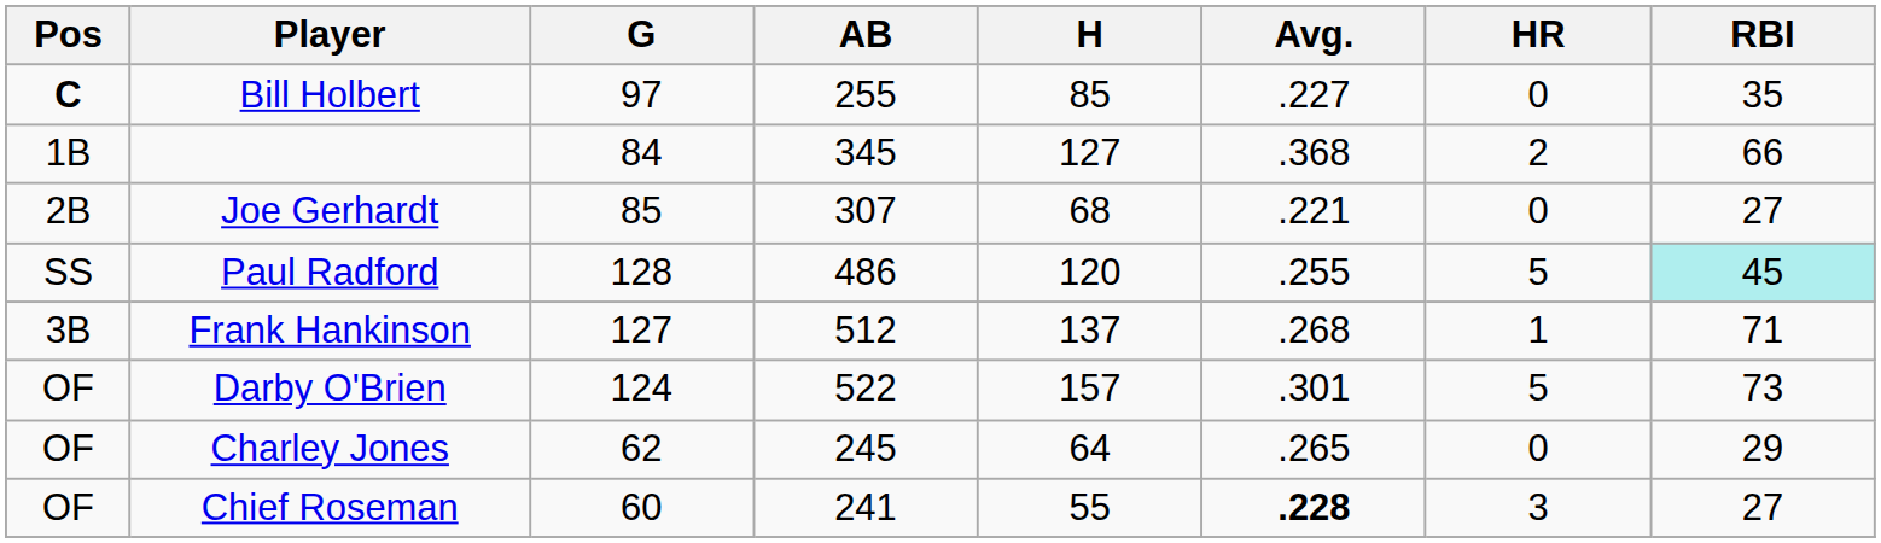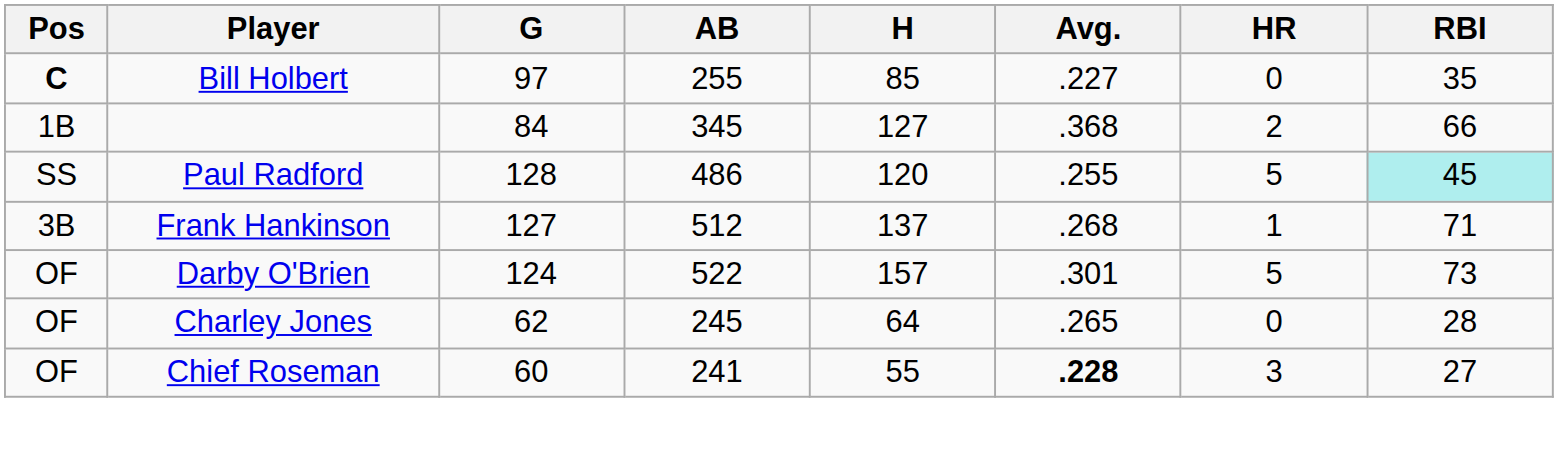- row: 2B | Joe Gerhardt | 85 | 307 | 68 | .221 | 0 | 27
Charley Jones | RBI: 29 -> 28
